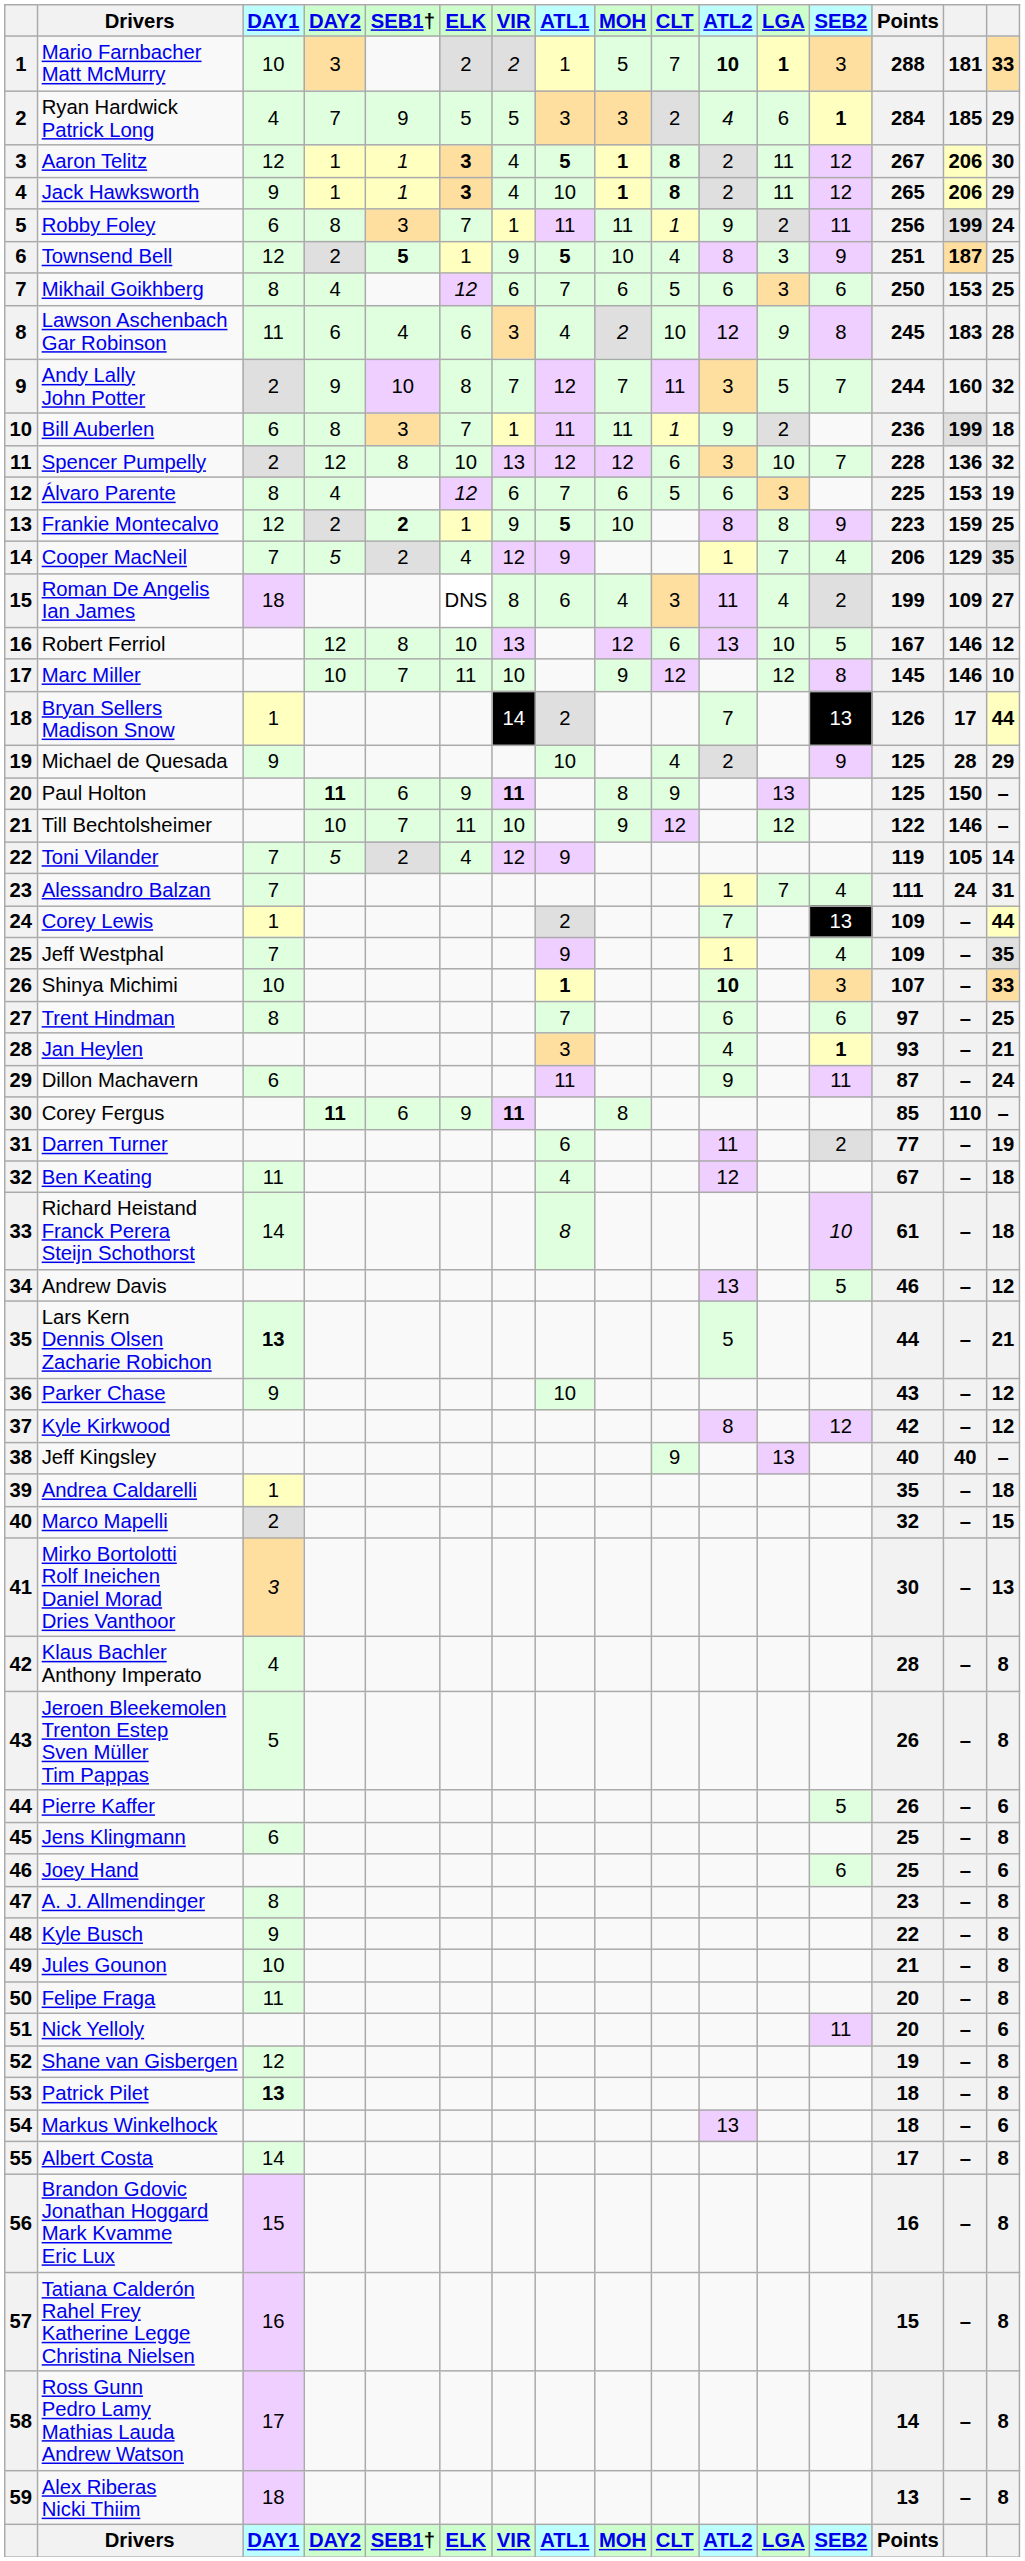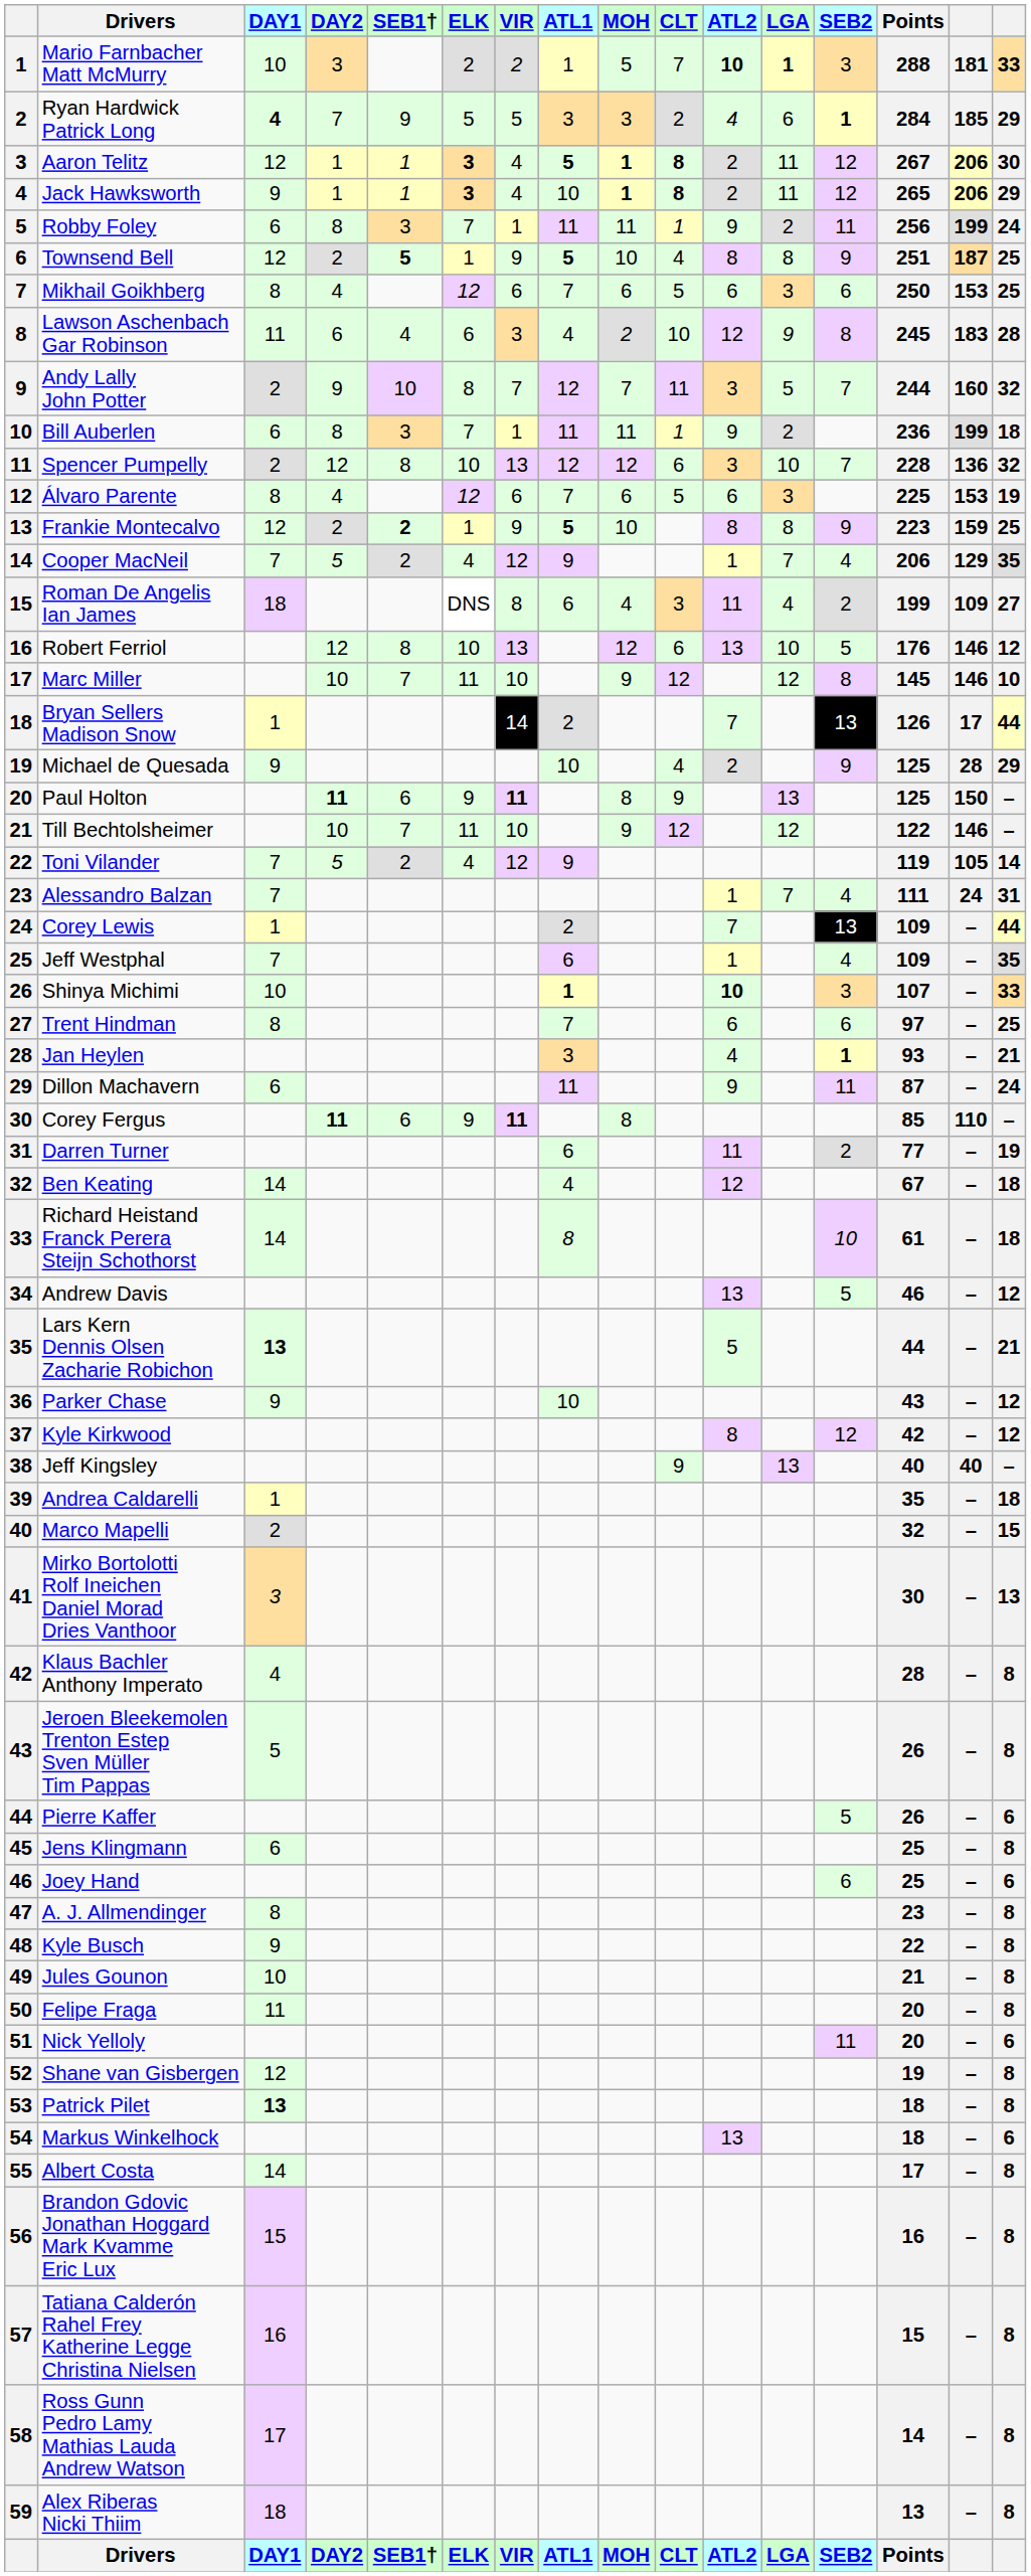Ryan Hardwick Patrick Long | DAY1: normal -> bold
Townsend Bell | LGA: 3 -> 8
Robert Ferriol | Points: 167 -> 176
Jeff Westphal | ATL1: 9 -> 6
Ben Keating | DAY1: 11 -> 14
